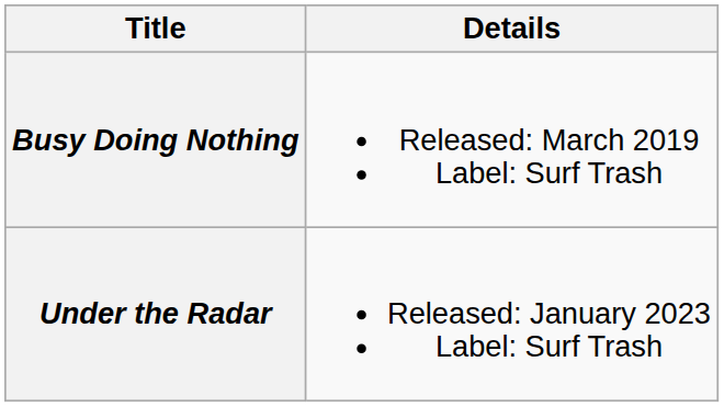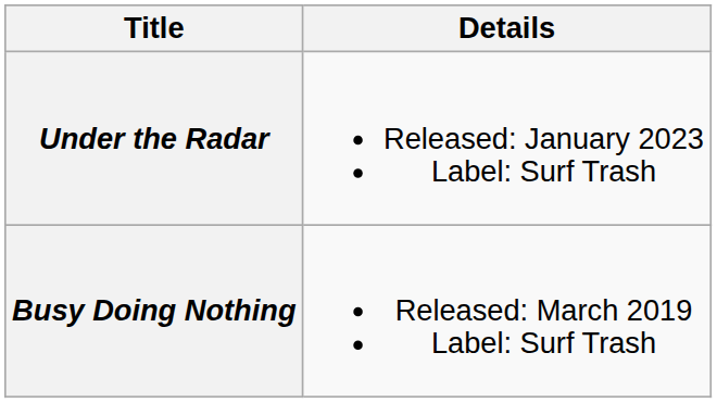rows swapped: Busy Doing Nothing <-> Under the Radar
